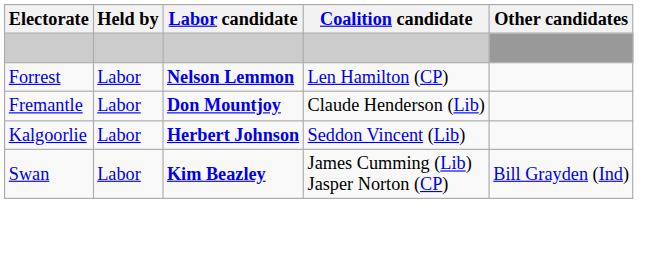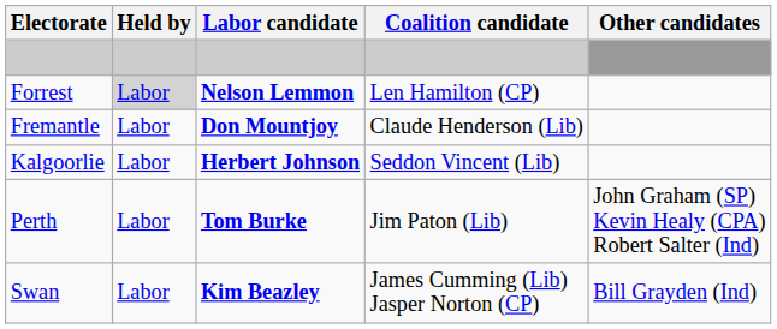Forrest | Held by: no background -> lightgrey background
+ row: Perth | Labor | Tom Burke | Jim Paton (Lib) | John Graham (SP) Kevin Healy (CPA) Robert Salter (Ind)
